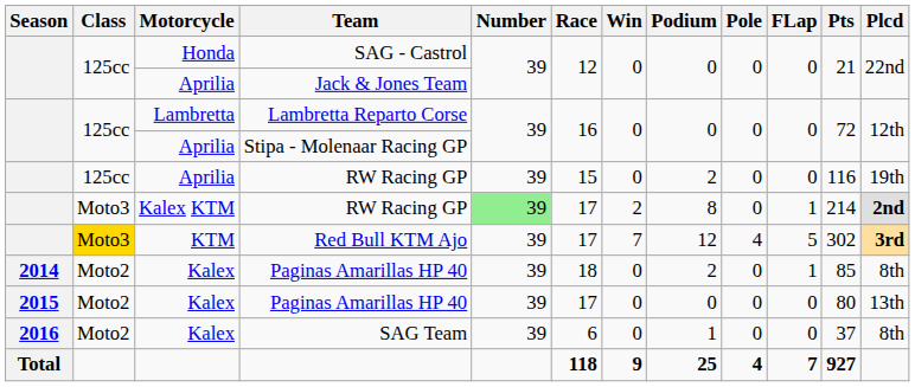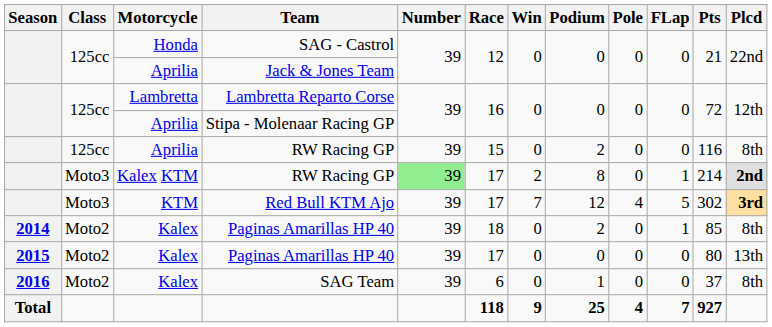Aprilia / RW Racing GP | Plcd: 19th -> 8th
Red Bull KTM Ajo | Class: gold background -> no background
